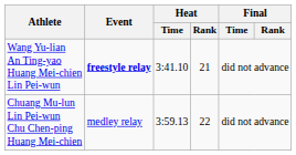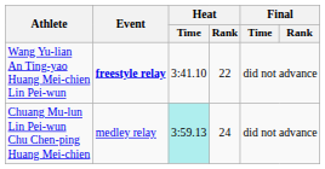Wang Yu-lian An Ting-yao Huang Mei-chien Lin Pei-wun | Heat / Rank: 21 -> 22
Chuang Mu-lun Lin Pei-wun Chu Chen-ping Huang Mei-chien | Heat / Time: no background -> paleturquoise background
Chuang Mu-lun Lin Pei-wun Chu Chen-ping Huang Mei-chien | Heat / Rank: 22 -> 24
